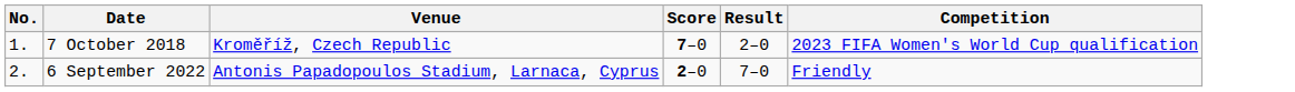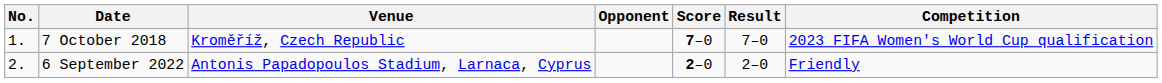+ column: Opponent
7 October 2018 | Result: 2–0 -> 7–0
6 September 2022 | Result: 7–0 -> 2–0
